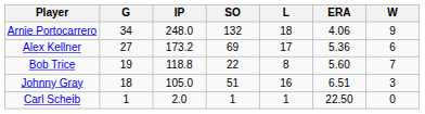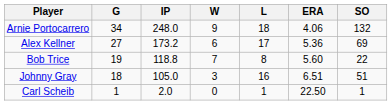columns swapped: W <-> SO
